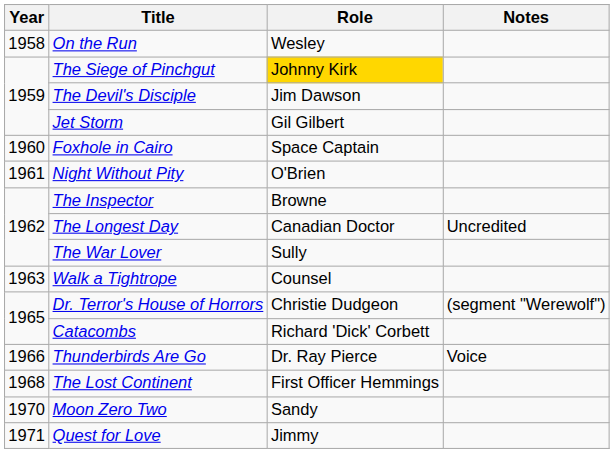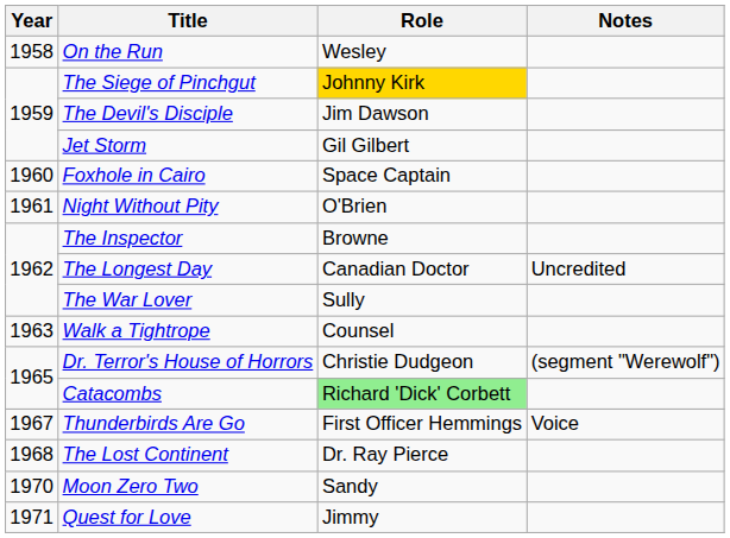Catacombs | Role: no background -> lightgreen background
Thunderbirds Are Go | Year: 1966 -> 1967
Thunderbirds Are Go | Role: Dr. Ray Pierce -> First Officer Hemmings
The Lost Continent | Role: First Officer Hemmings -> Dr. Ray Pierce
